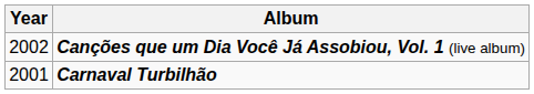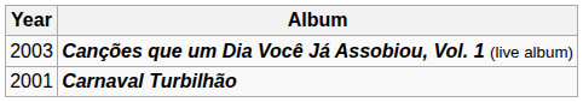Canções que um Dia Você Já Assobiou, Vol. 1 (live album) | Year: 2002 -> 2003
